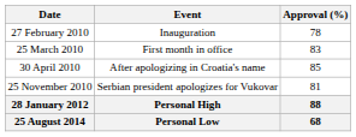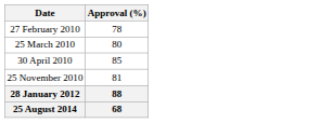- column: Event | Inauguration | First month in office | After apologizing in Croatia's name | Serbian president apologizes for Vukovar | Personal High | Personal Low
25 March 2010 | Approval (%): 83 -> 80
